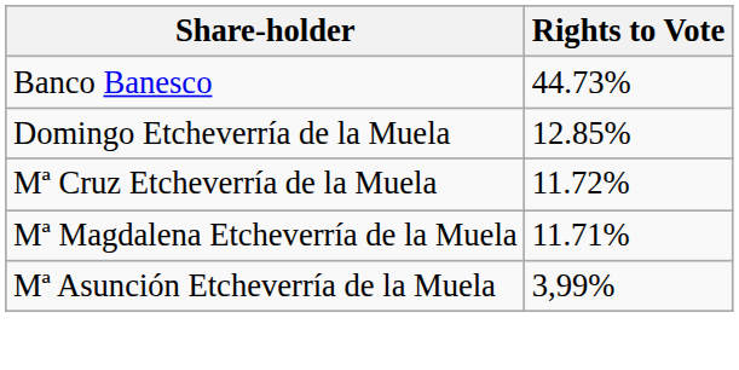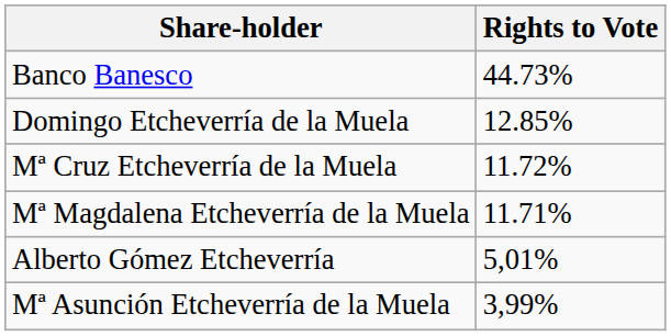+ row: Alberto Gómez Etcheverría | 5,01%
